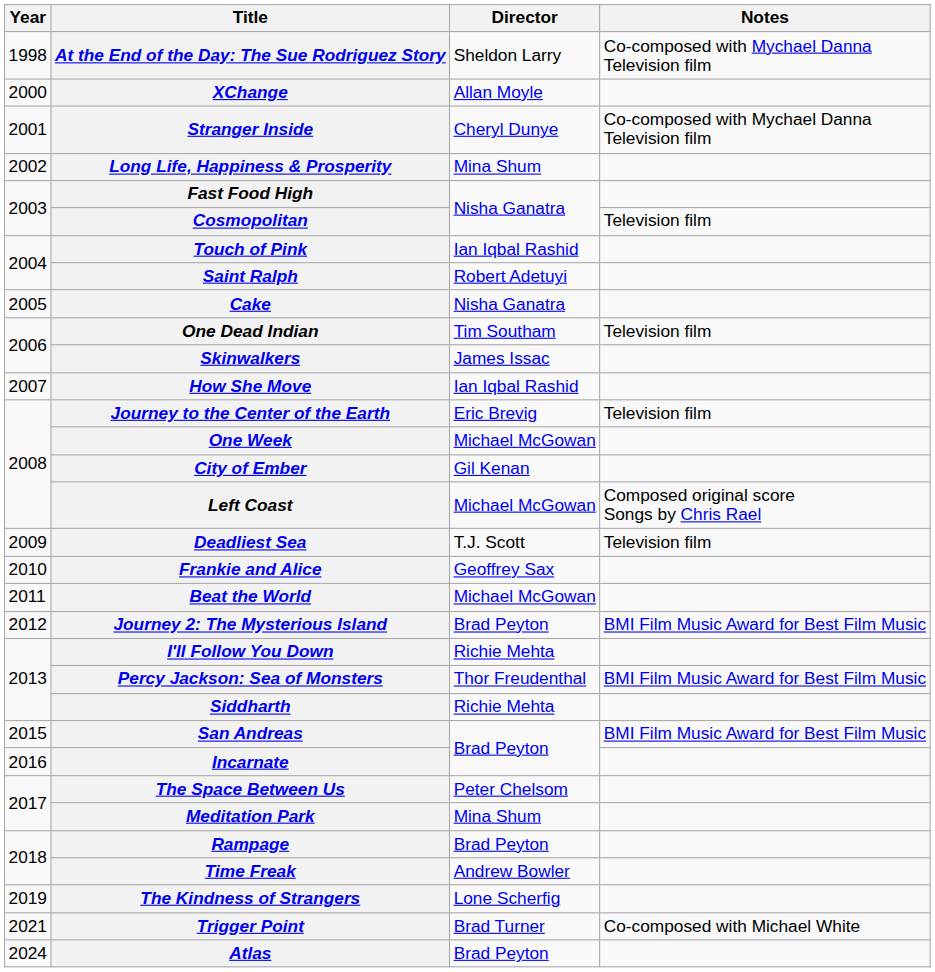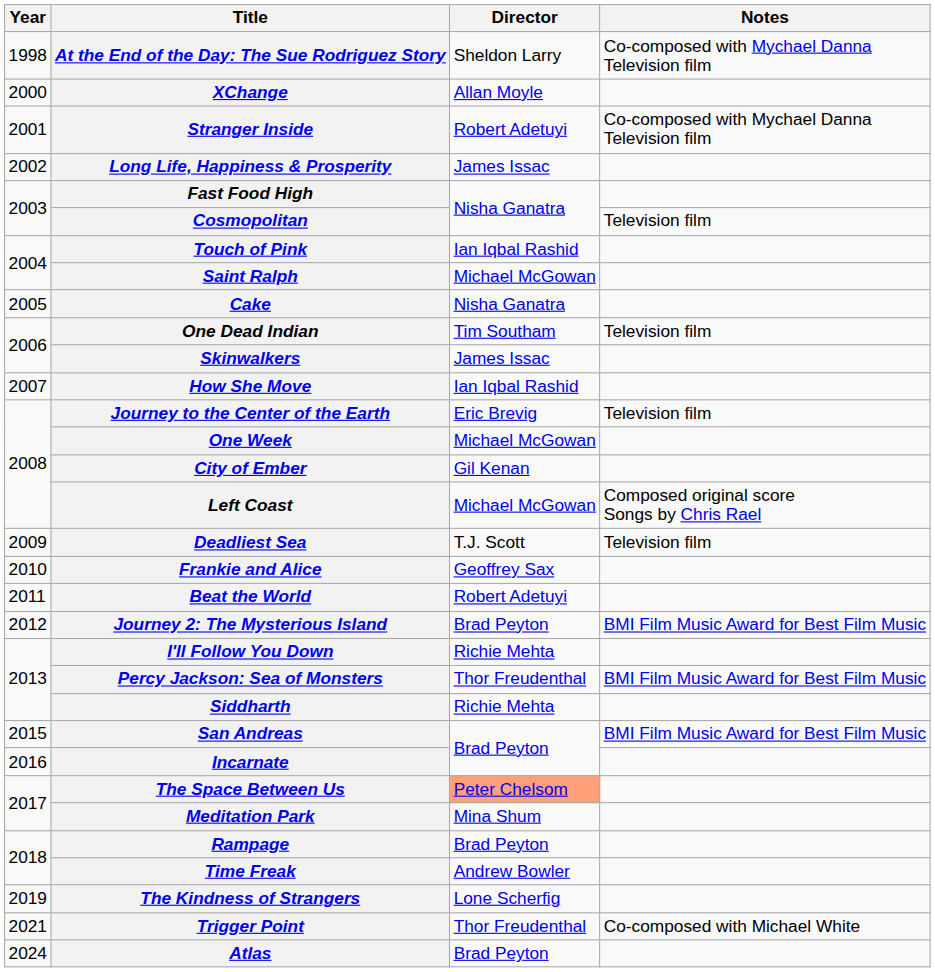Stranger Inside | Director: Cheryl Dunye -> Robert Adetuyi
Long Life, Happiness & Prosperity | Director: Mina Shum -> James Issac
Saint Ralph | Director: Robert Adetuyi -> Michael McGowan
Beat the World | Director: Michael McGowan -> Robert Adetuyi
The Space Between Us | Director: no background -> lightsalmon background
Trigger Point | Director: Brad Turner -> Thor Freudenthal
